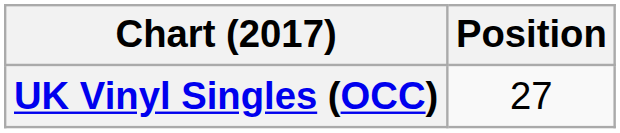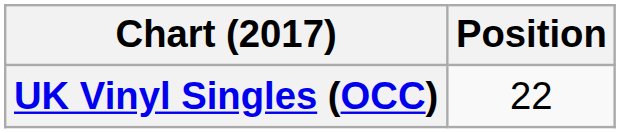UK Vinyl Singles (OCC) | Position: 27 -> 22
